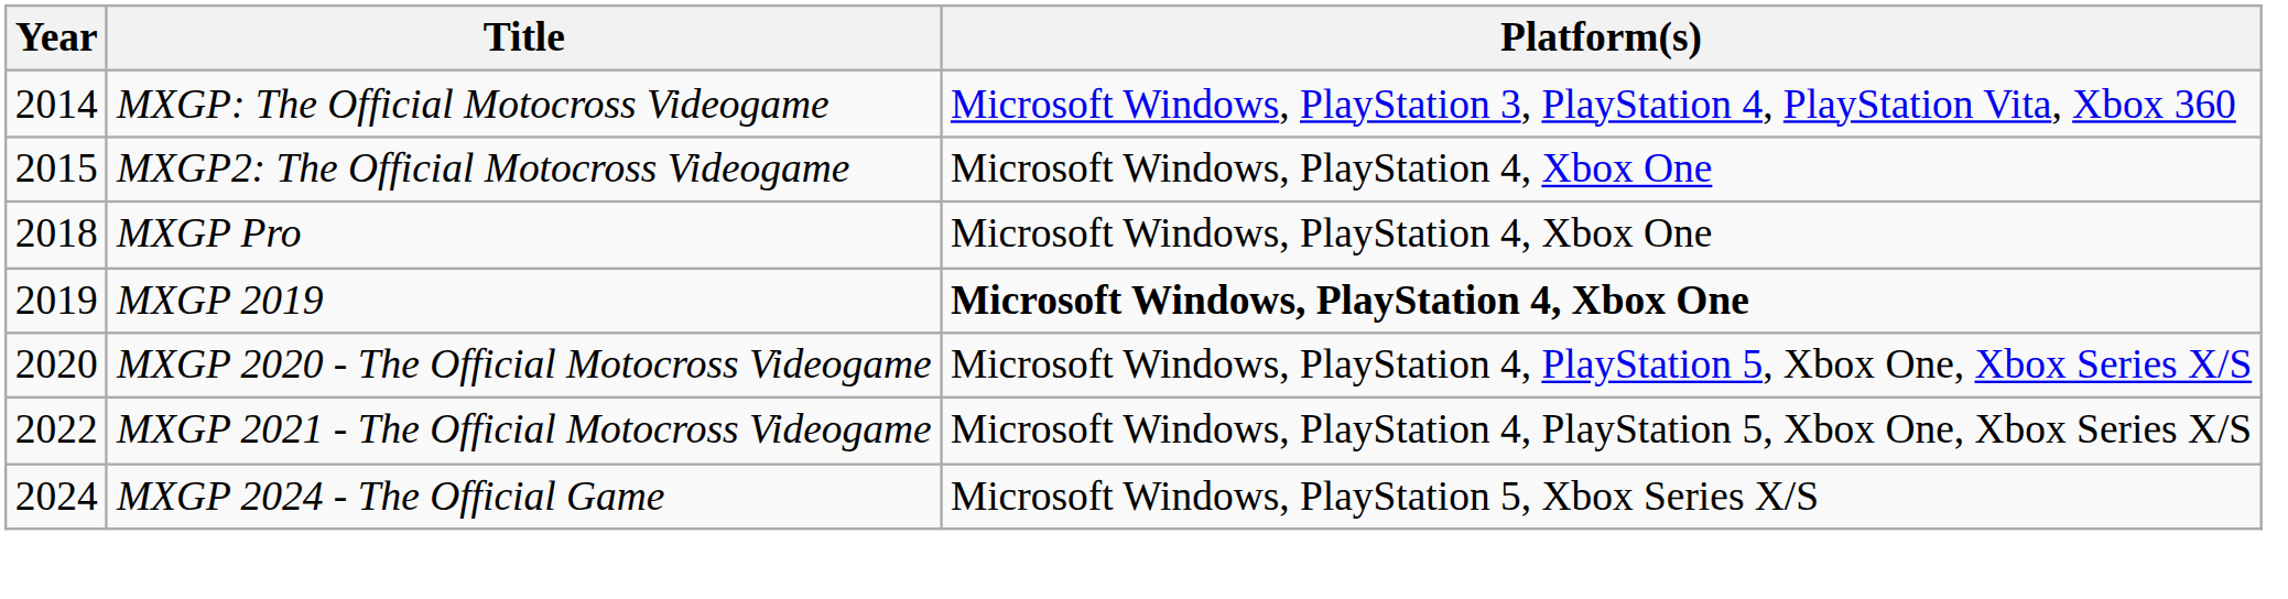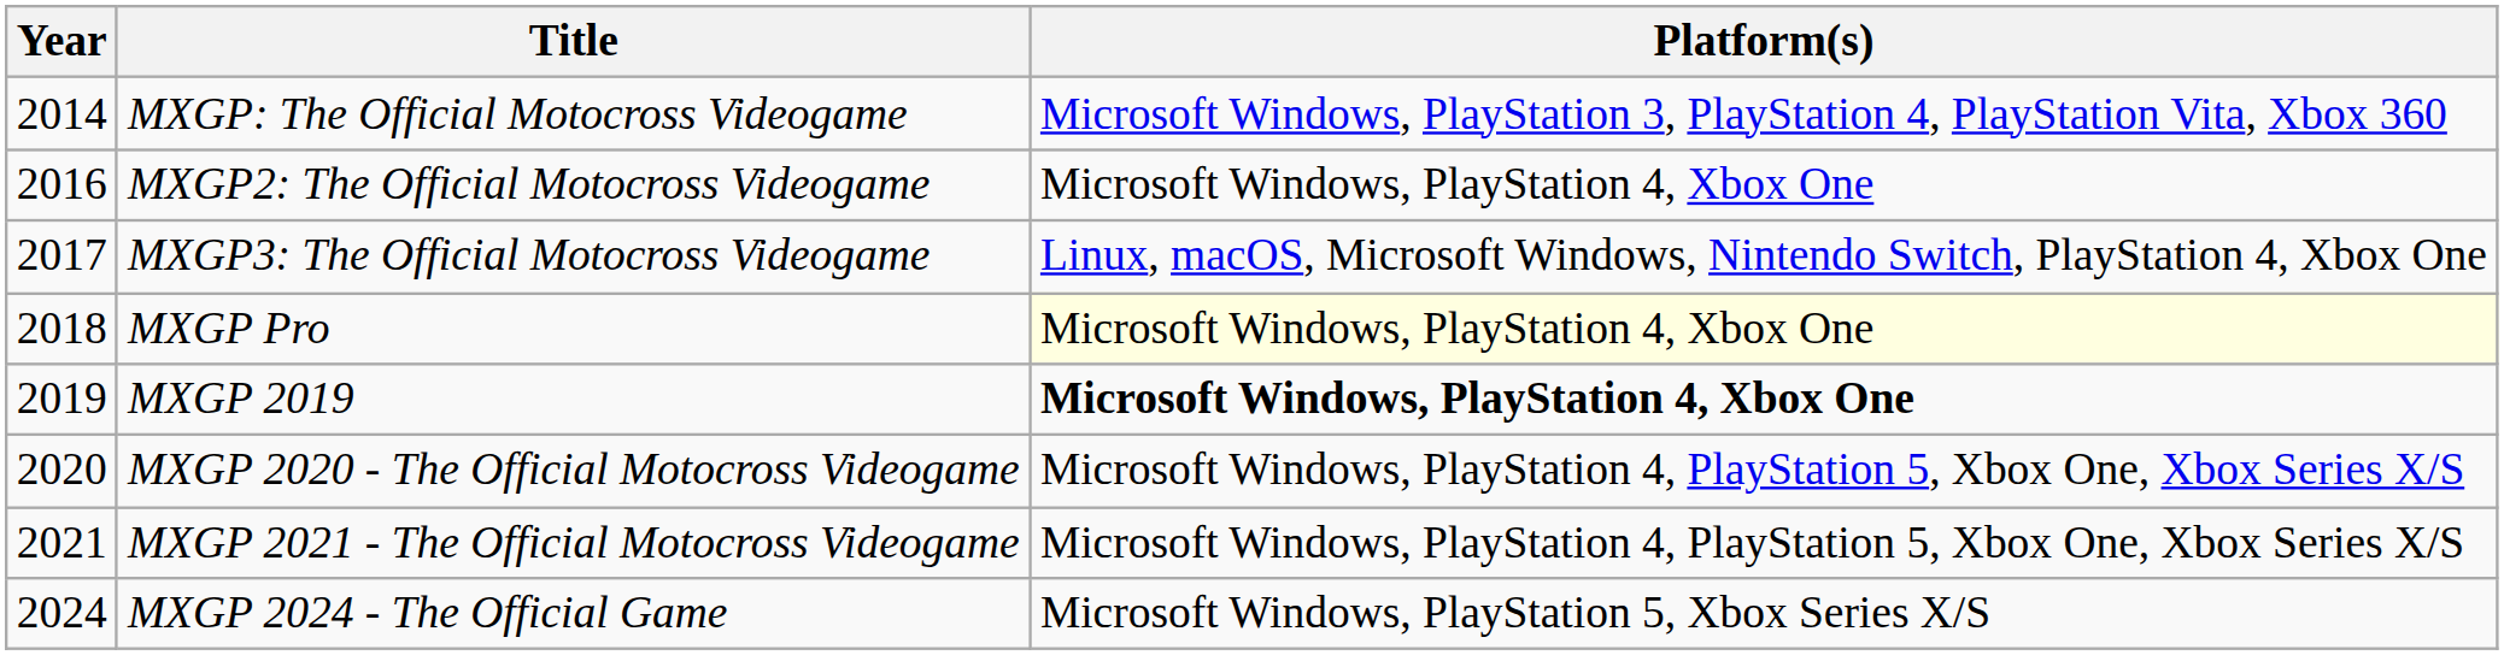MXGP2: The Official Motocross Videogame | Year: 2015 -> 2016
+ row: 2017 | MXGP3: The Official Motocross Videogame | Linux, macOS, Microsoft Windows, Nintendo Switch, PlayStation 4, Xbox One
MXGP Pro | Platform(s): no background -> lightyellow background
MXGP 2021 - The Official Motocross Videogame | Year: 2022 -> 2021
